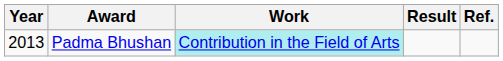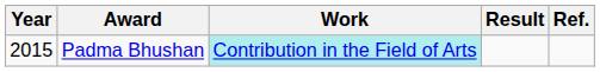Padma Bhushan | Year: 2013 -> 2015
